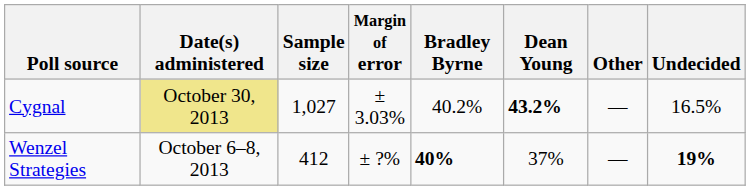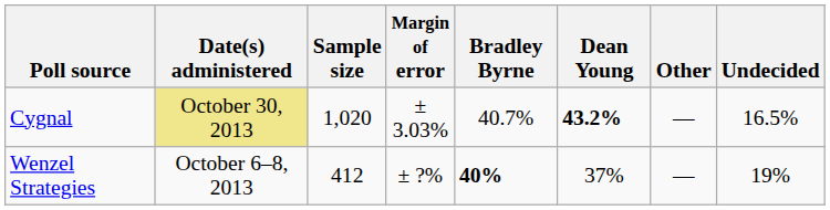Cygnal | Sample size: 1,027 -> 1,020
Cygnal | Bradley Byrne: 40.2% -> 40.7%
Wenzel Strategies | Undecided: bold -> normal
